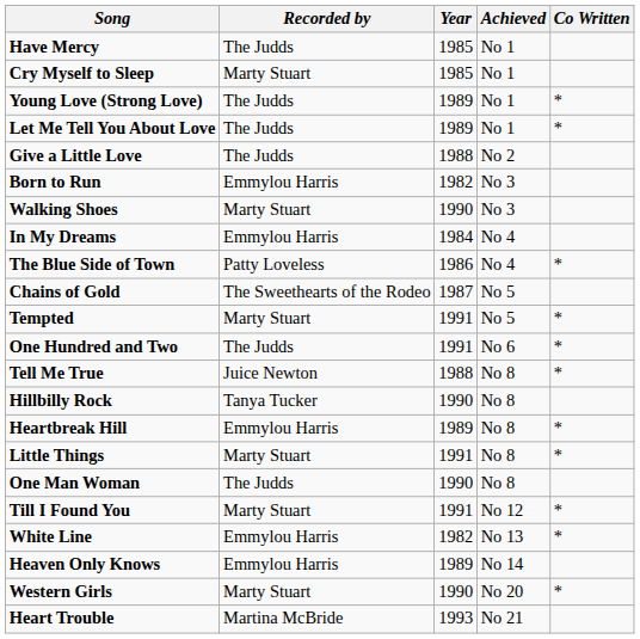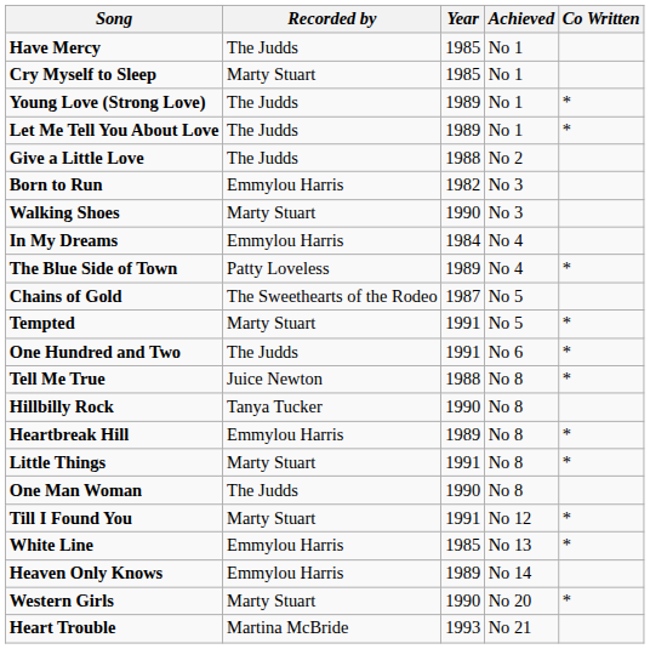The Blue Side of Town | Year: 1986 -> 1989
White Line | Year: 1982 -> 1985
